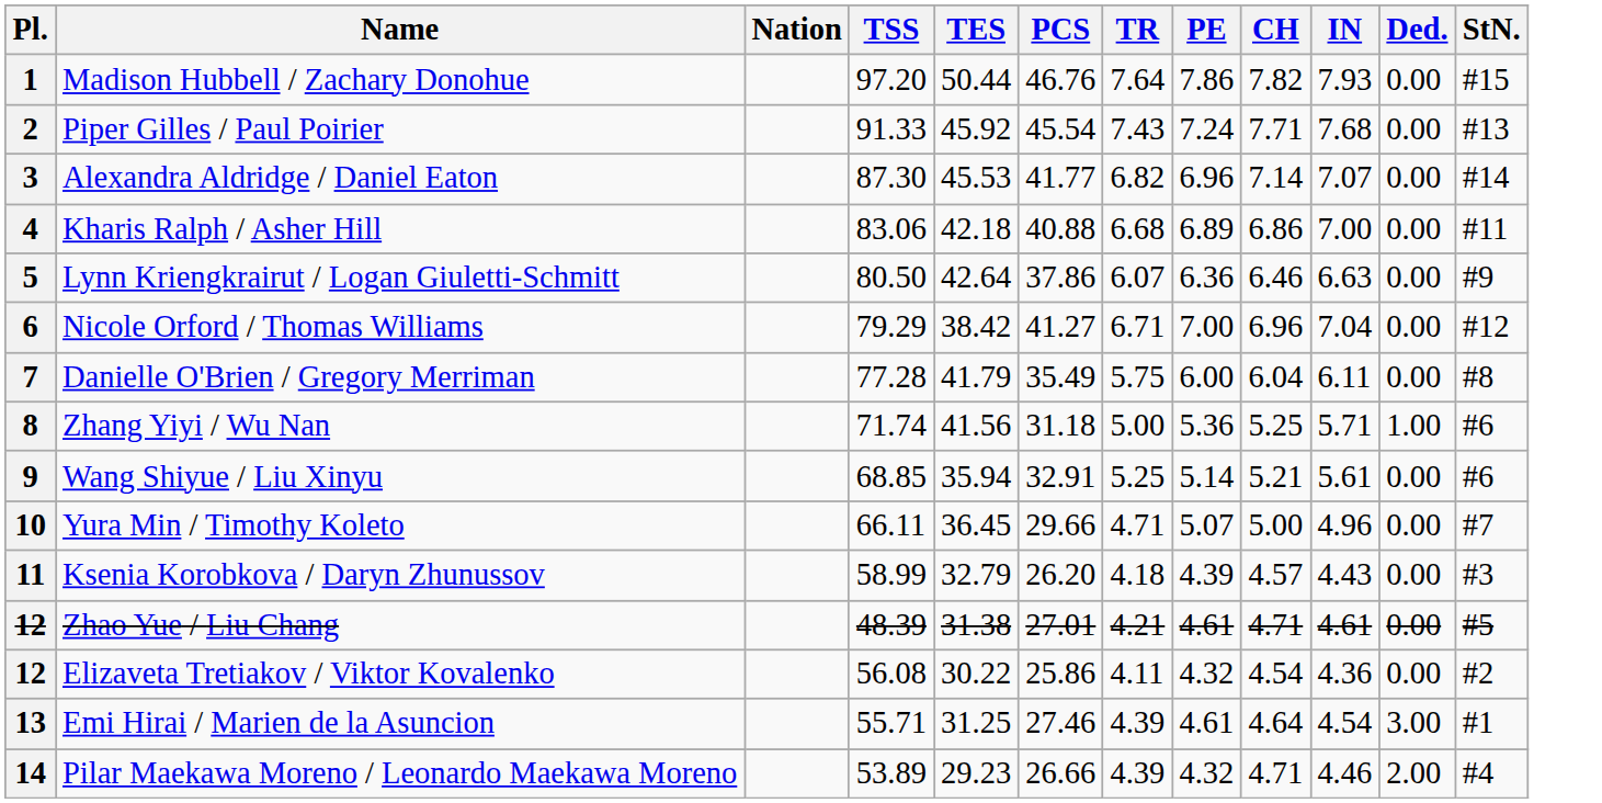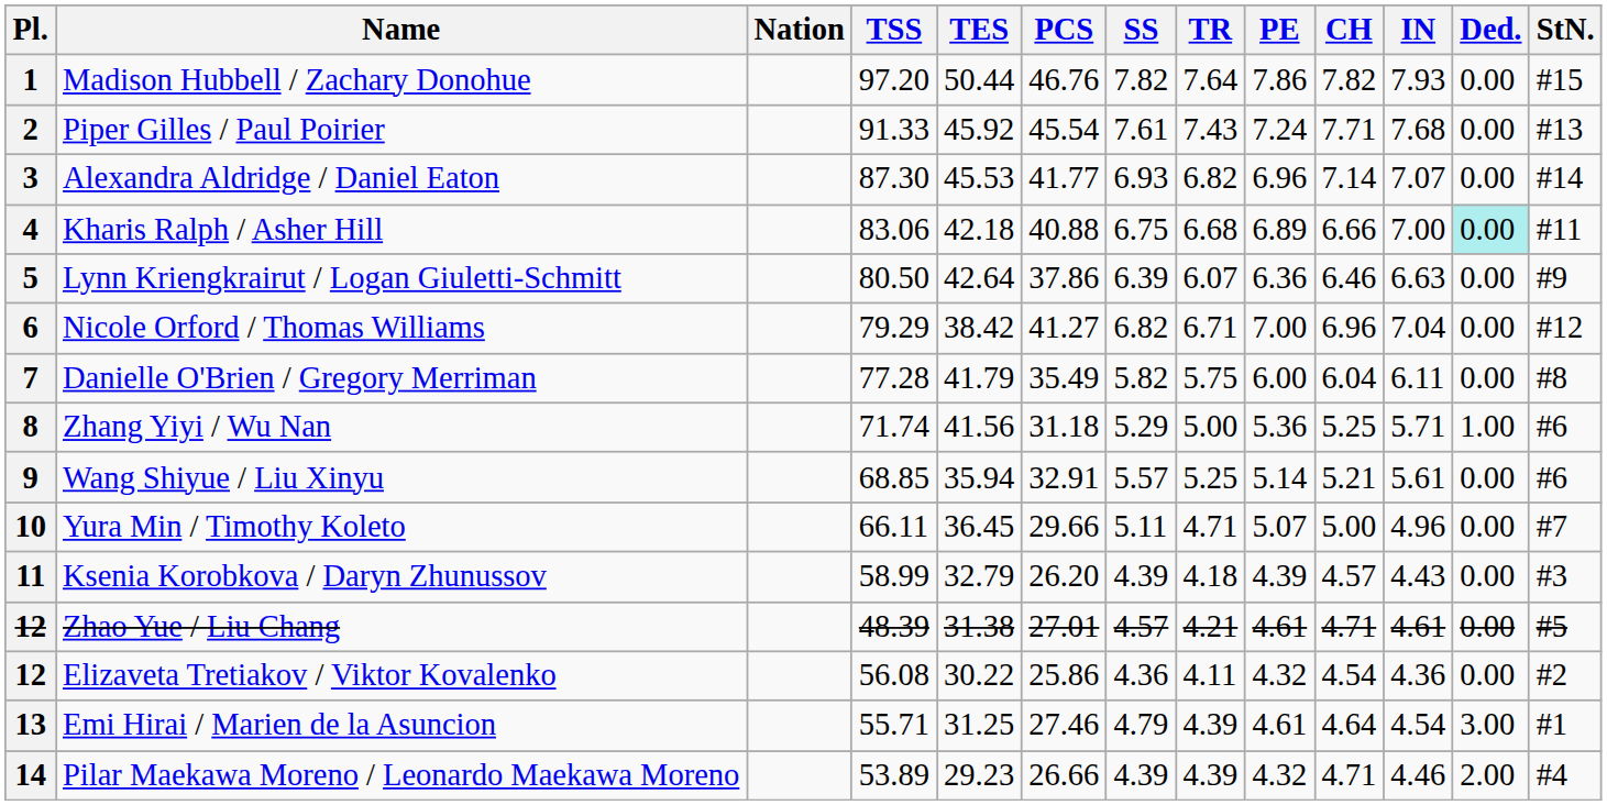+ column: SS | 7.82 | 7.61 | 6.93 | 6.75 | 6.39 | 6.82 | 5.82 | 5.29 | 5.57 | 5.11 | 4.39 | 4.57 | 4.36 | 4.79 | 4.39
4 | CH: 6.86 -> 6.66
4 | Ded.: no background -> paleturquoise background
